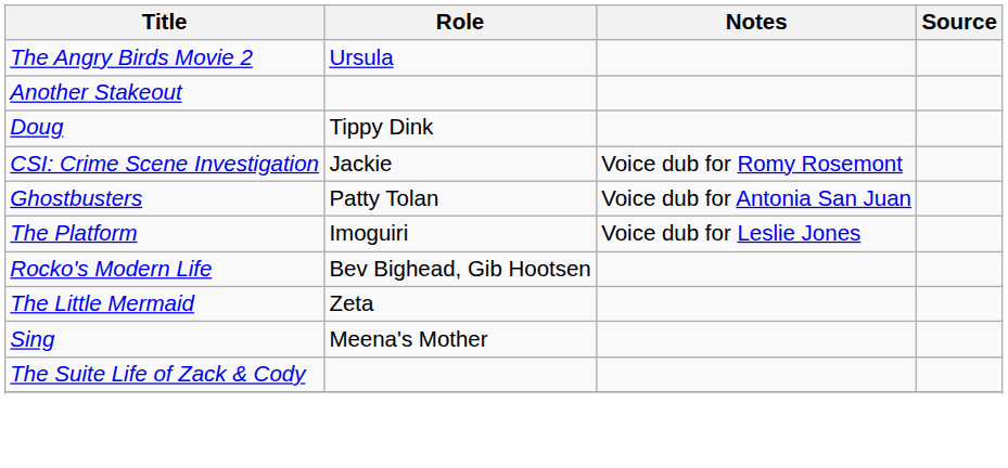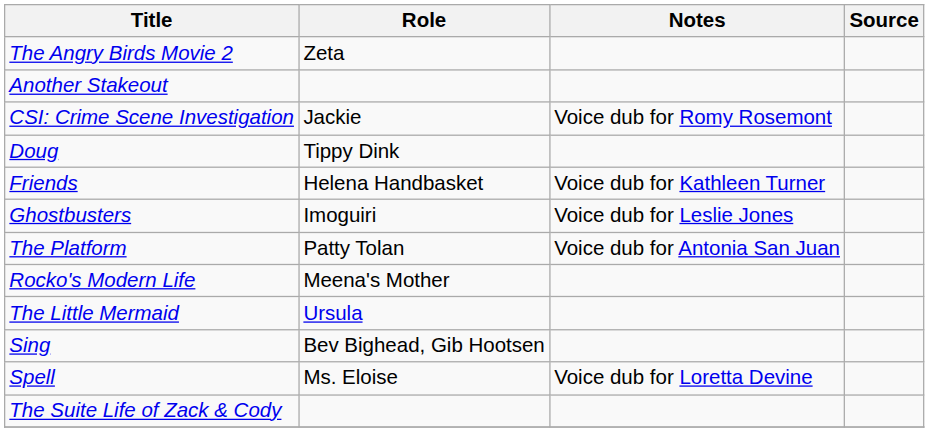The Angry Birds Movie 2 | Role: Ursula -> Zeta
rows swapped: CSI: Crime Scene Investigation <-> Doug
+ row: Friends | Helena Handbasket | Voice dub for Kathleen Turner
Ghostbusters | Role: Patty Tolan -> Imoguiri
Ghostbusters | Notes: Voice dub for Antonia San Juan -> Voice dub for Leslie Jones
The Platform | Role: Imoguiri -> Patty Tolan
The Platform | Notes: Voice dub for Leslie Jones -> Voice dub for Antonia San Juan
Rocko's Modern Life | Role: Bev Bighead, Gib Hootsen -> Meena's Mother
The Little Mermaid | Role: Zeta -> Ursula
Sing | Role: Meena's Mother -> Bev Bighead, Gib Hootsen
+ row: Spell | Ms. Eloise | Voice dub for Loretta Devine
